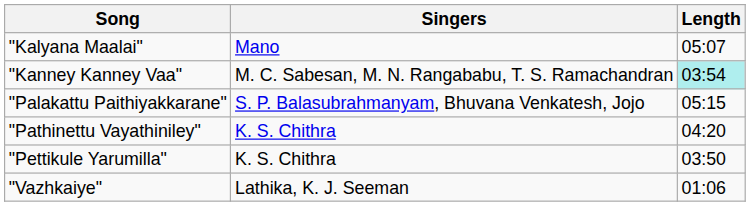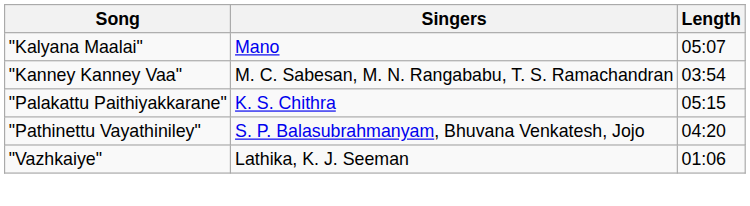"Kanney Kanney Vaa" | Length: paleturquoise background -> no background
"Palakattu Paithiyakkarane" | Singers: S. P. Balasubrahmanyam, Bhuvana Venkatesh, Jojo -> K. S. Chithra
"Pathinettu Vayathiniley" | Singers: K. S. Chithra -> S. P. Balasubrahmanyam, Bhuvana Venkatesh, Jojo
- row: "Pettikule Yarumilla" | K. S. Chithra | 03:50
